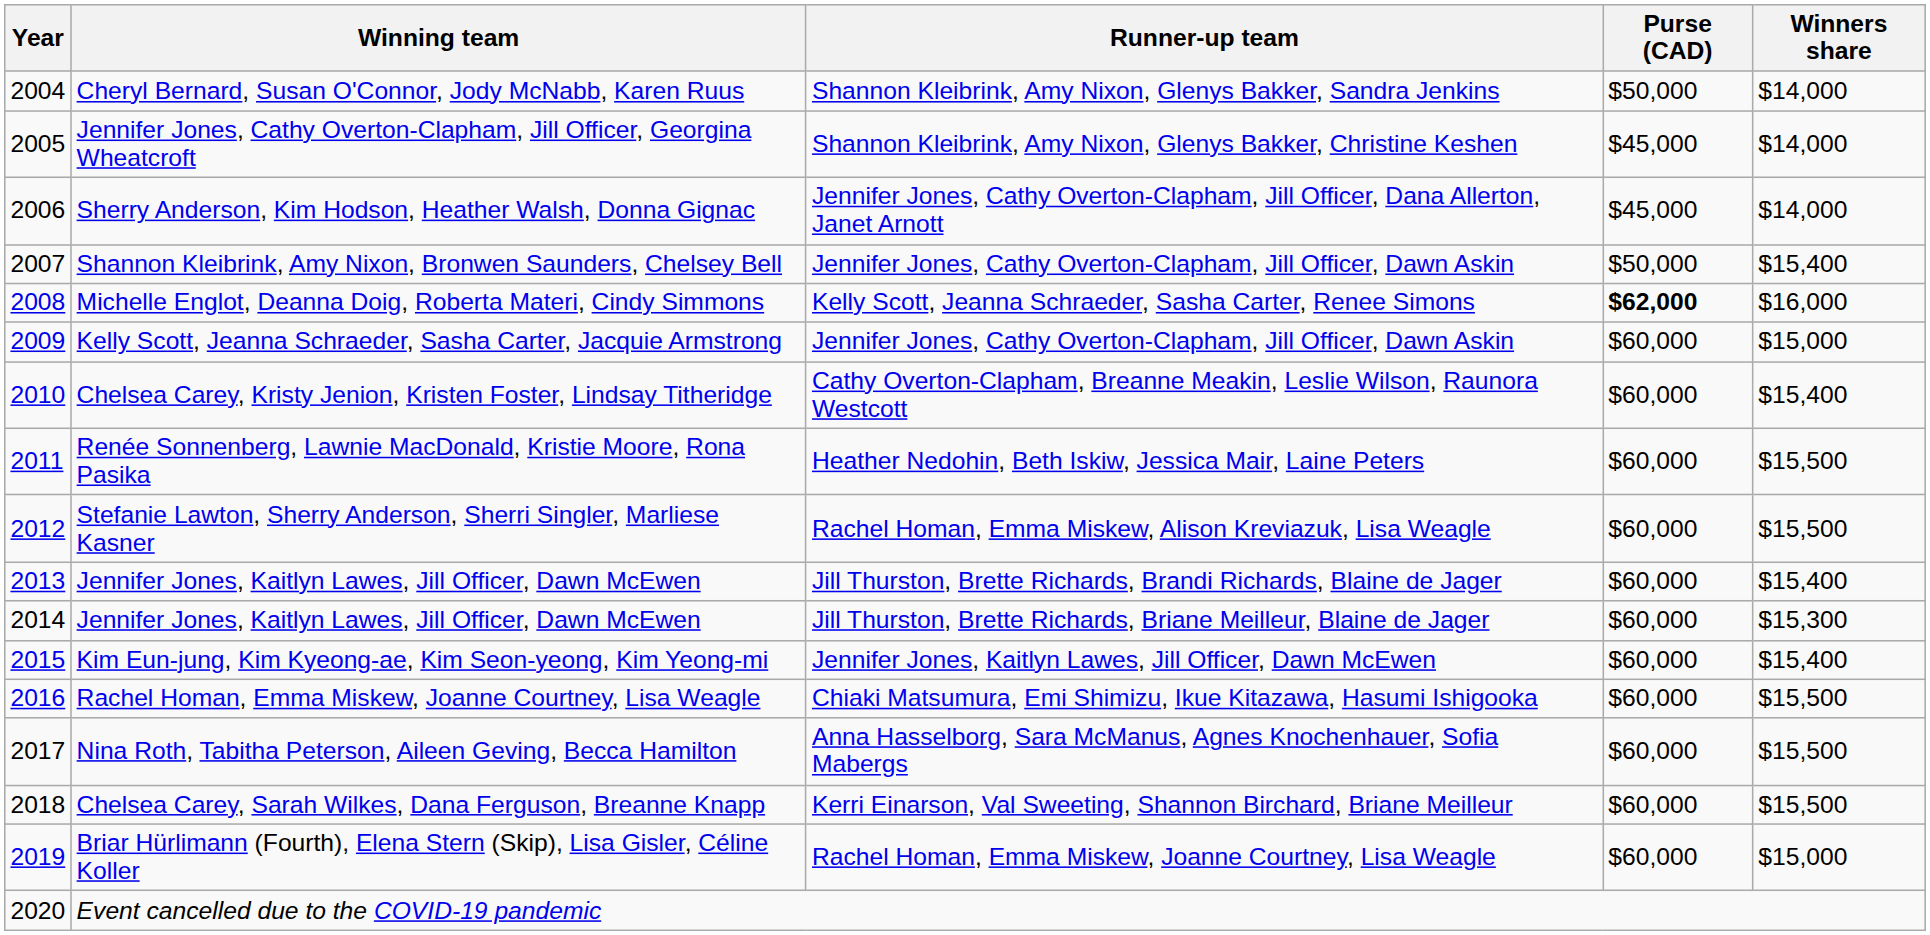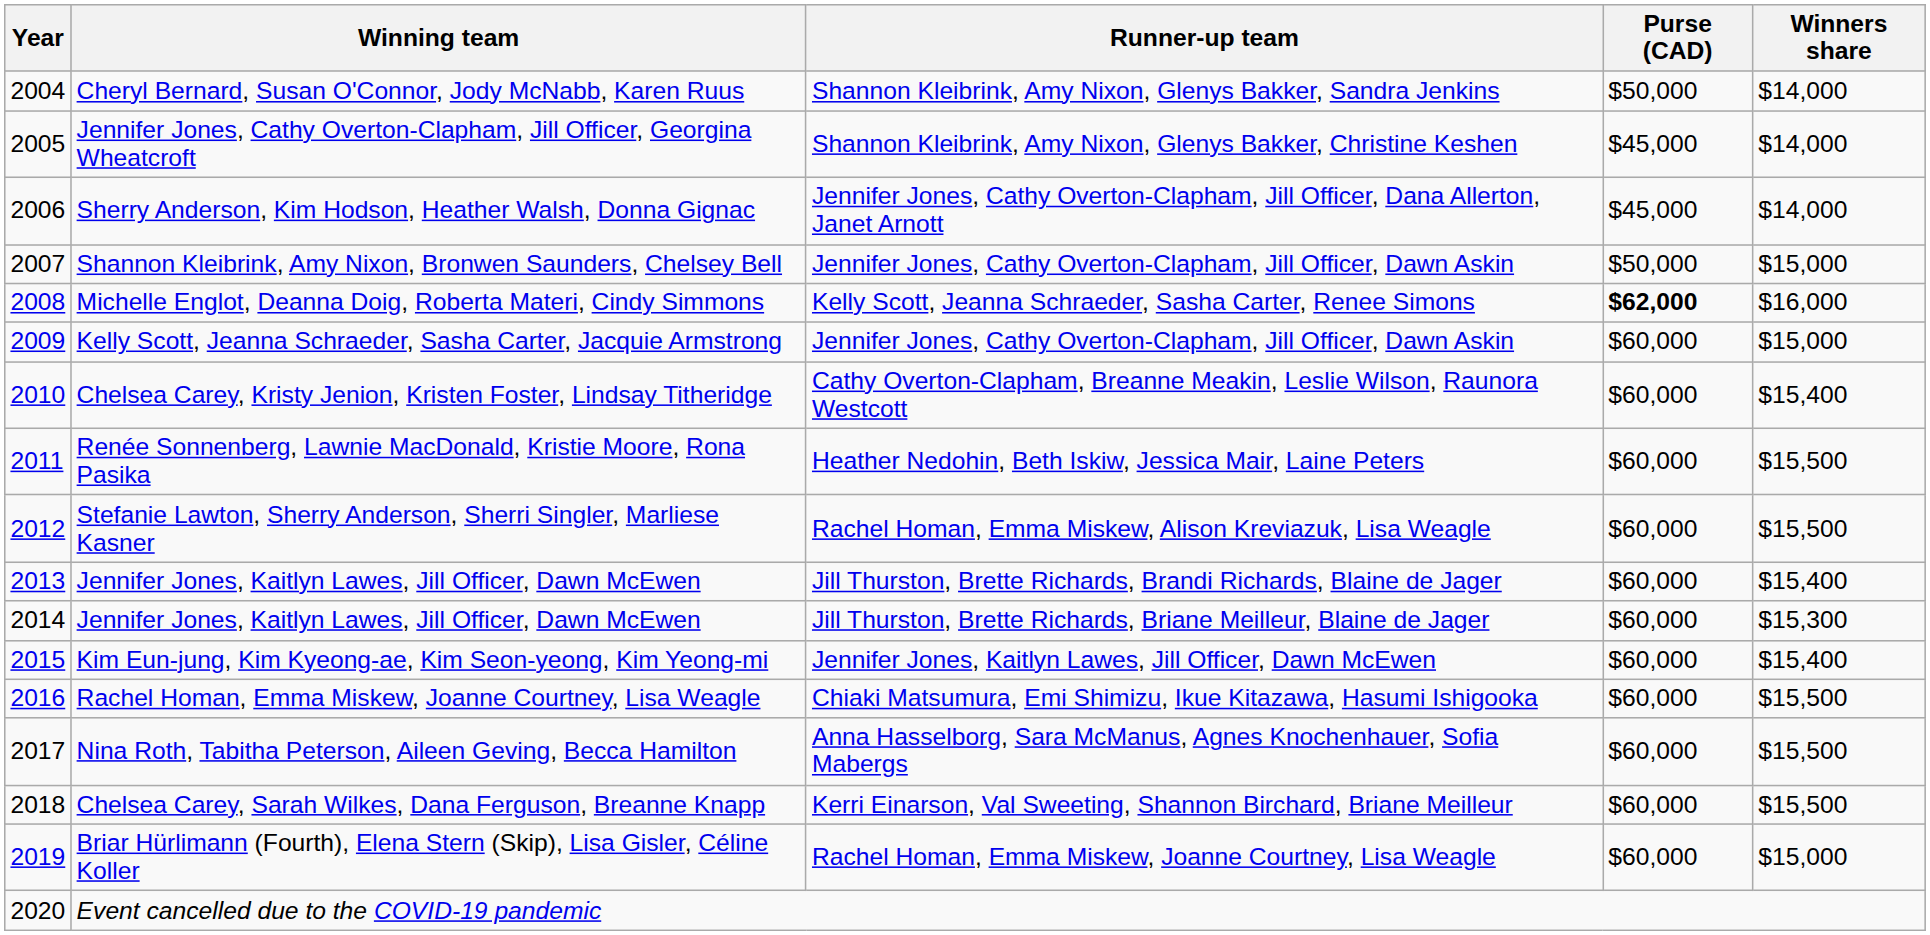Shannon Kleibrink, Amy Nixon, Bronwen Saunders, Chelsey Bell | Winners share: $15,400 -> $15,000
